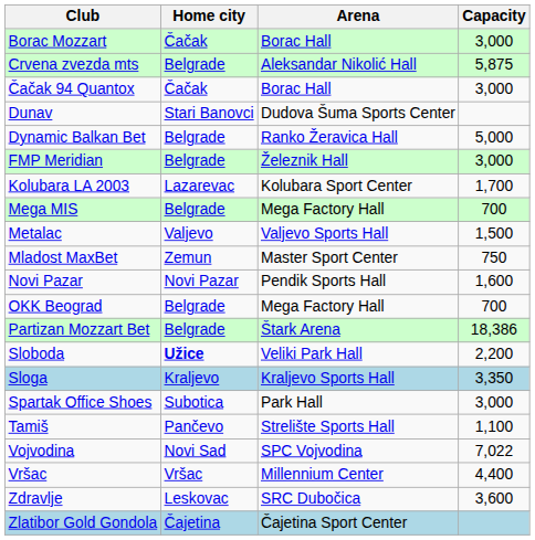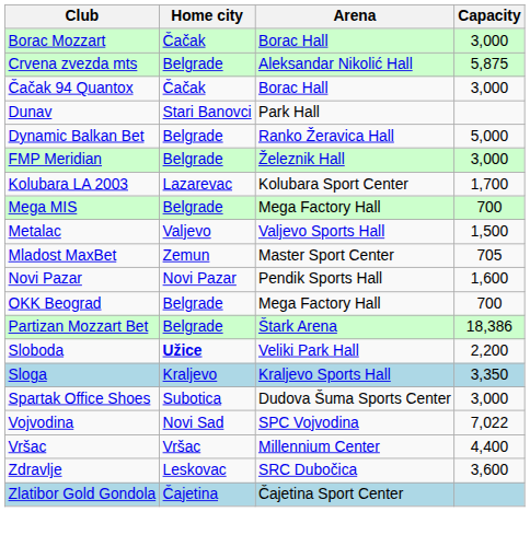Dunav | Arena: Dudova Šuma Sports Center -> Park Hall
Mladost MaxBet | Capacity: 750 -> 705
Spartak Office Shoes | Arena: Park Hall -> Dudova Šuma Sports Center
- row: Tamiš | Pančevo | Strelište Sports Hall | 1,100
